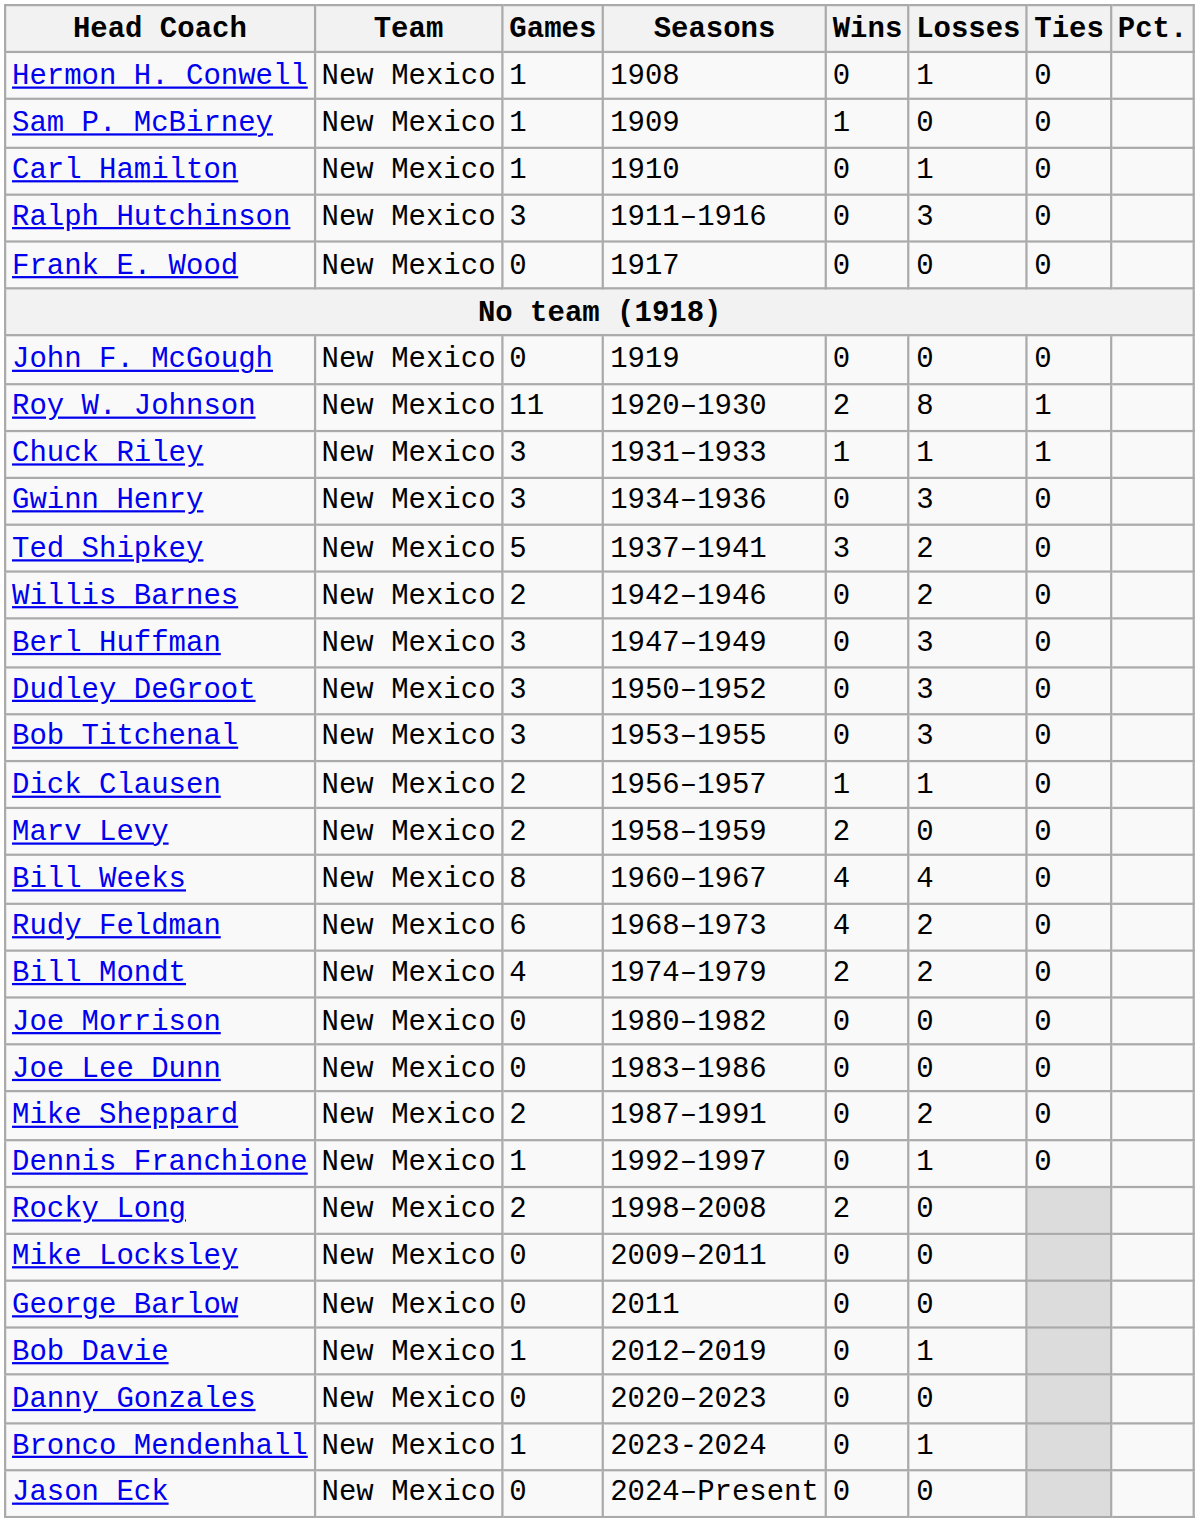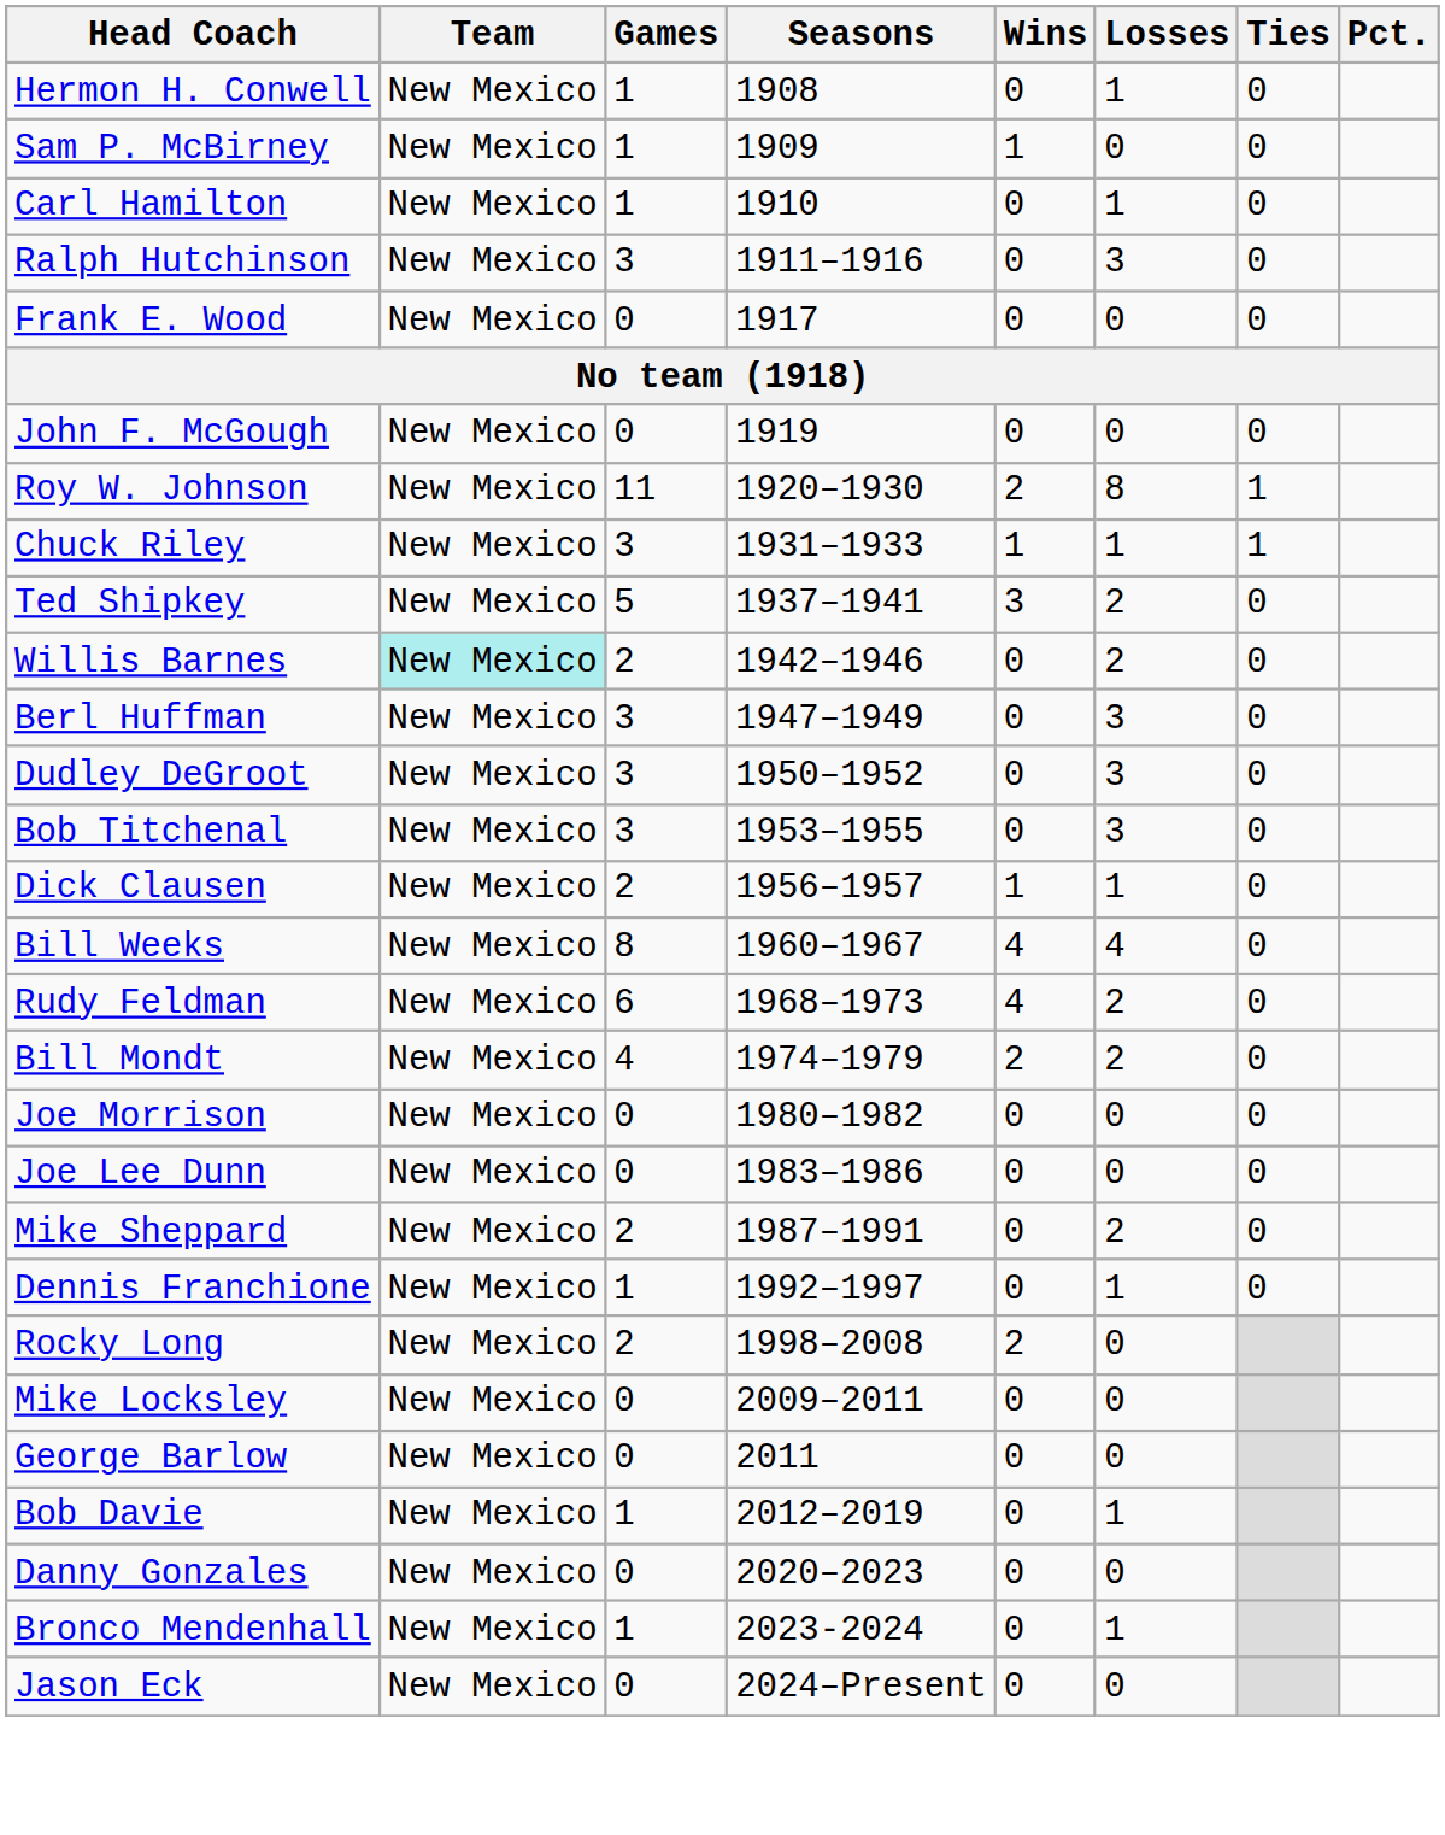- row: Gwinn Henry | New Mexico | 3 | 1934–1936 | 0 | 3 | 0
Willis Barnes | Team: no background -> paleturquoise background
- row: Marv Levy | New Mexico | 2 | 1958–1959 | 2 | 0 | 0
